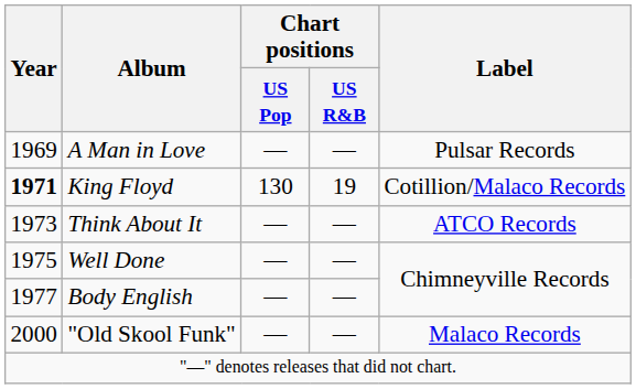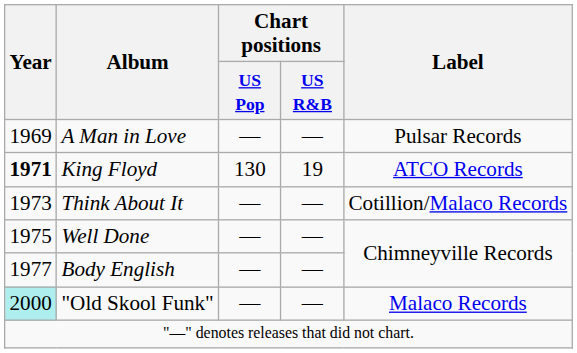King Floyd | Label: Cotillion/Malaco Records -> ATCO Records
Think About It | Label: ATCO Records -> Cotillion/Malaco Records
"Old Skool Funk" | Year: no background -> paleturquoise background
